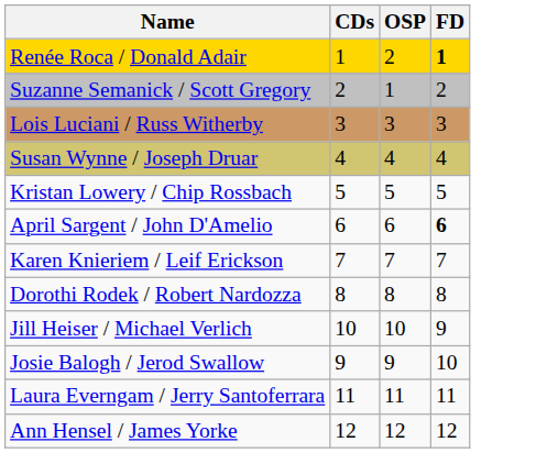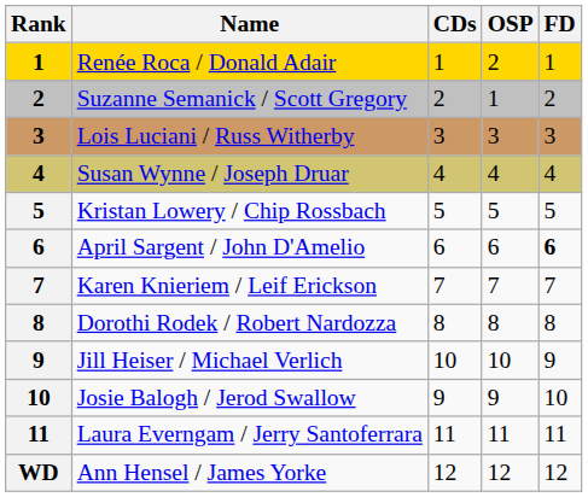+ column: Rank | 1 | 2 | 3 | 4 | 5 | 6 | 7 | 8 | 9 | 10 | 11 | WD
Renée Roca / Donald Adair | FD: bold -> normal
